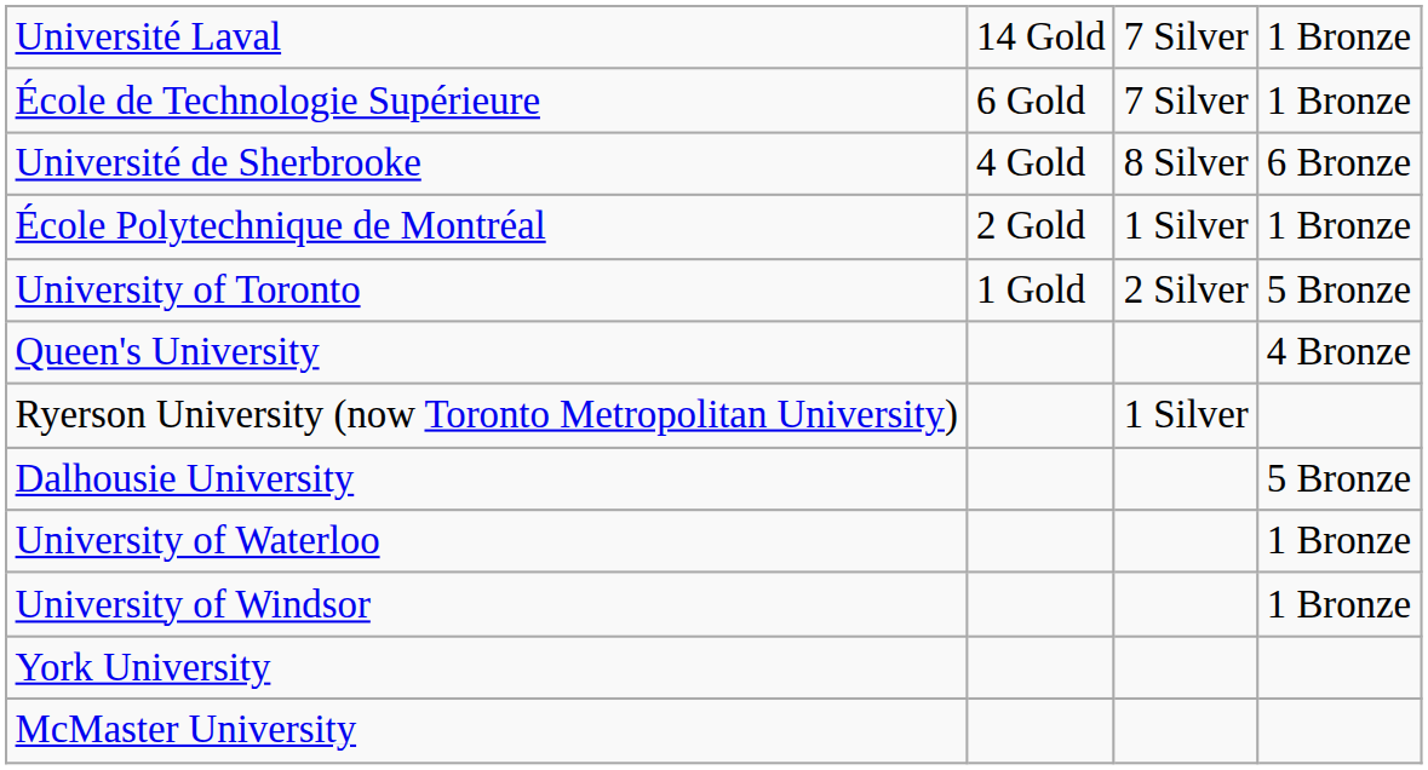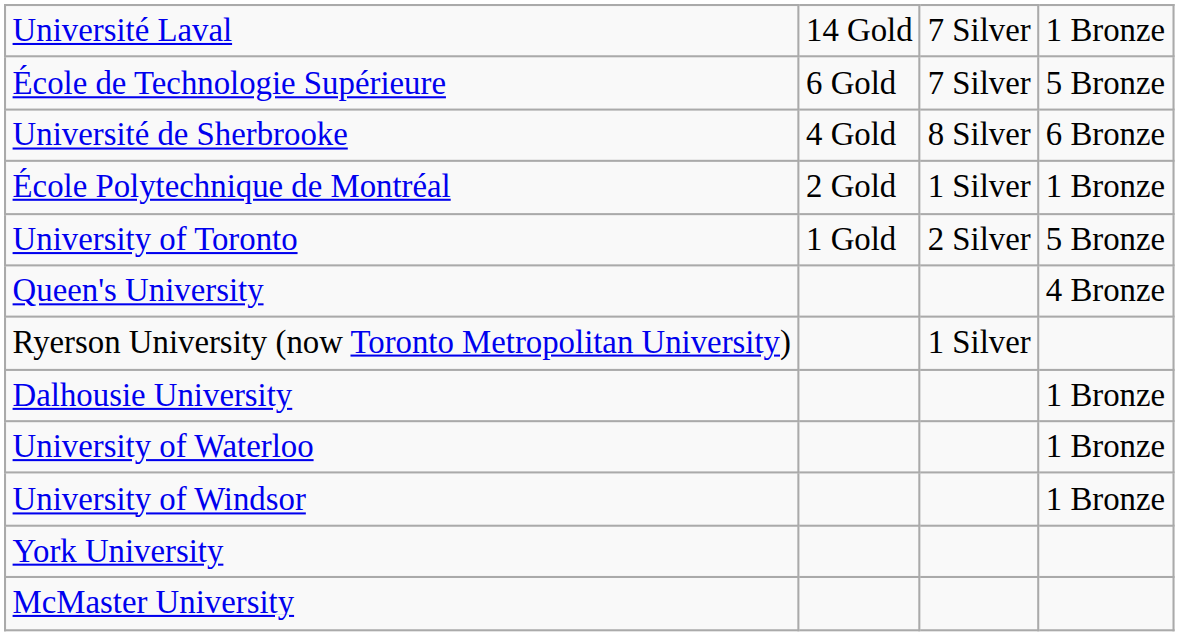École de Technologie Supérieure | column 4: 1 Bronze -> 5 Bronze
Dalhousie University | column 4: 5 Bronze -> 1 Bronze
